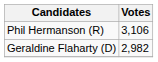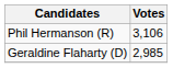Geraldine Flaharty (D) | Votes: 2,982 -> 2,985
